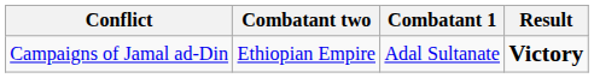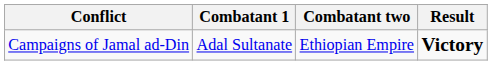columns swapped: Combatant 1 <-> Combatant two
